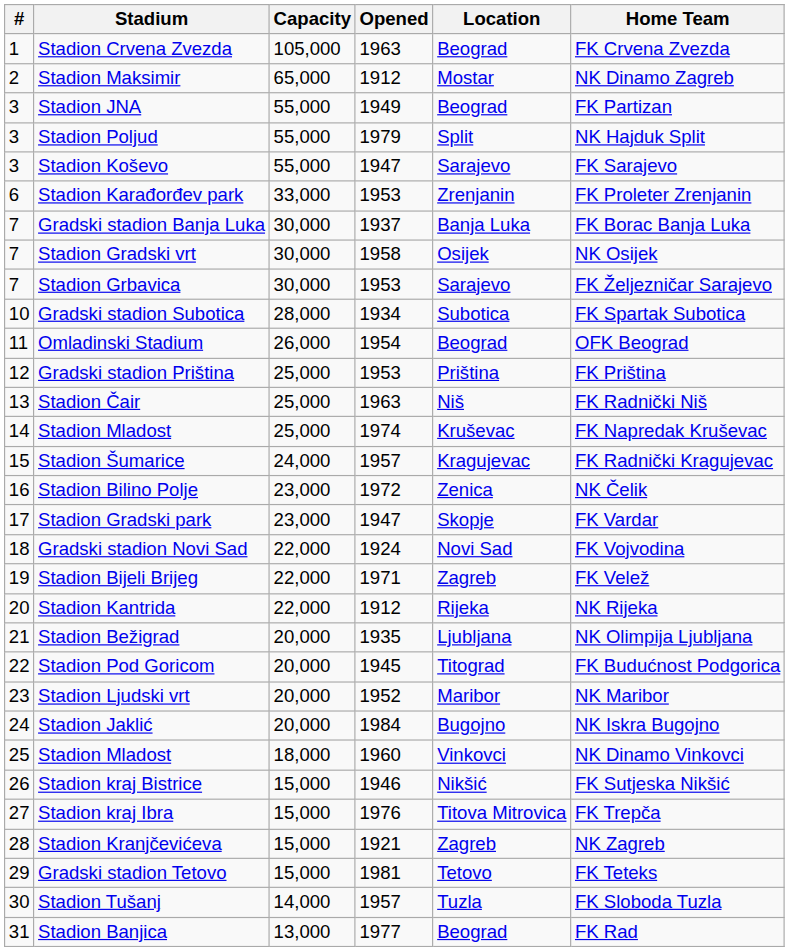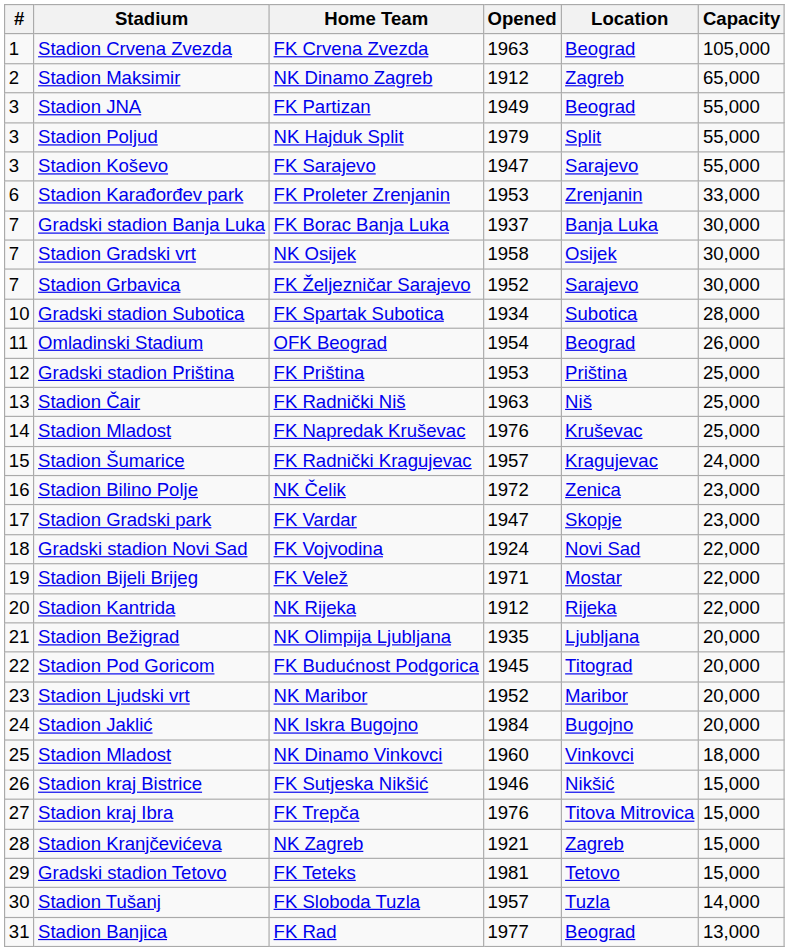columns swapped: Capacity <-> Home Team
Stadion Maksimir | Location: Mostar -> Zagreb
Stadion Grbavica | Opened: 1953 -> 1952
14 / Stadion Mladost | Opened: 1974 -> 1976
Stadion Bijeli Brijeg | Location: Zagreb -> Mostar
